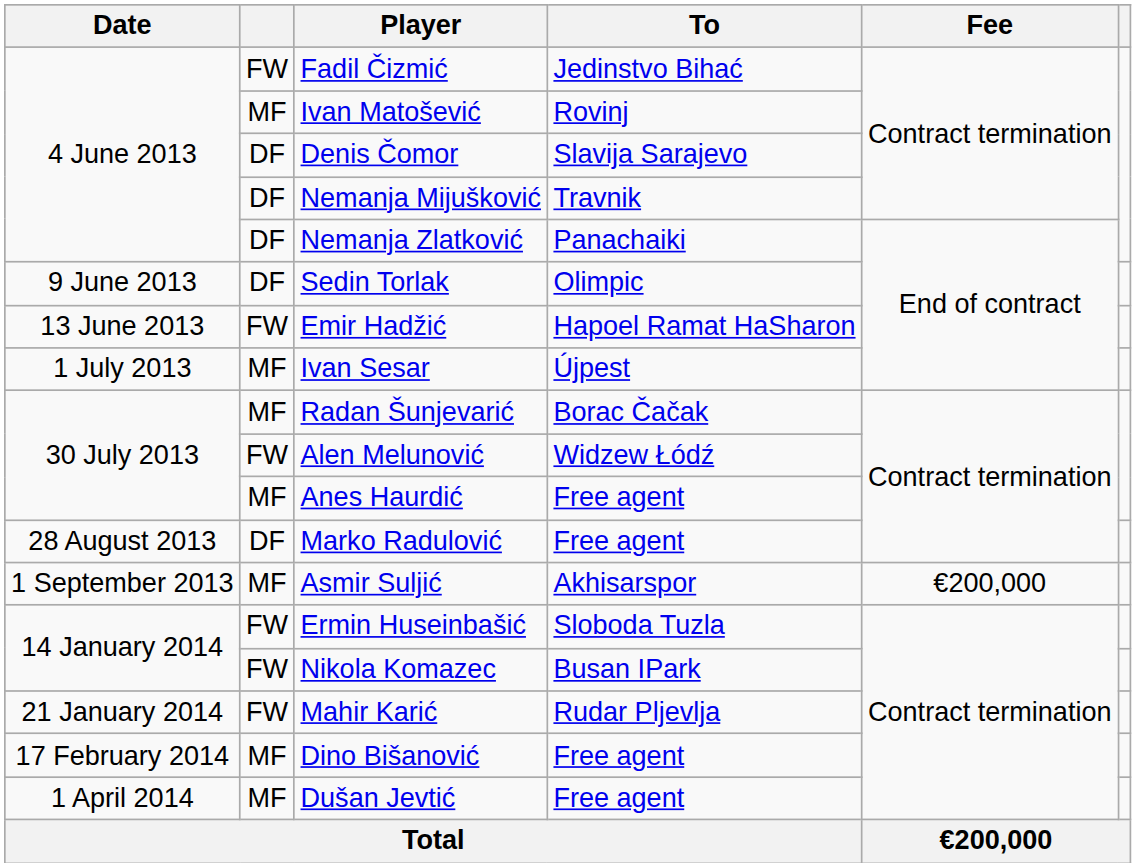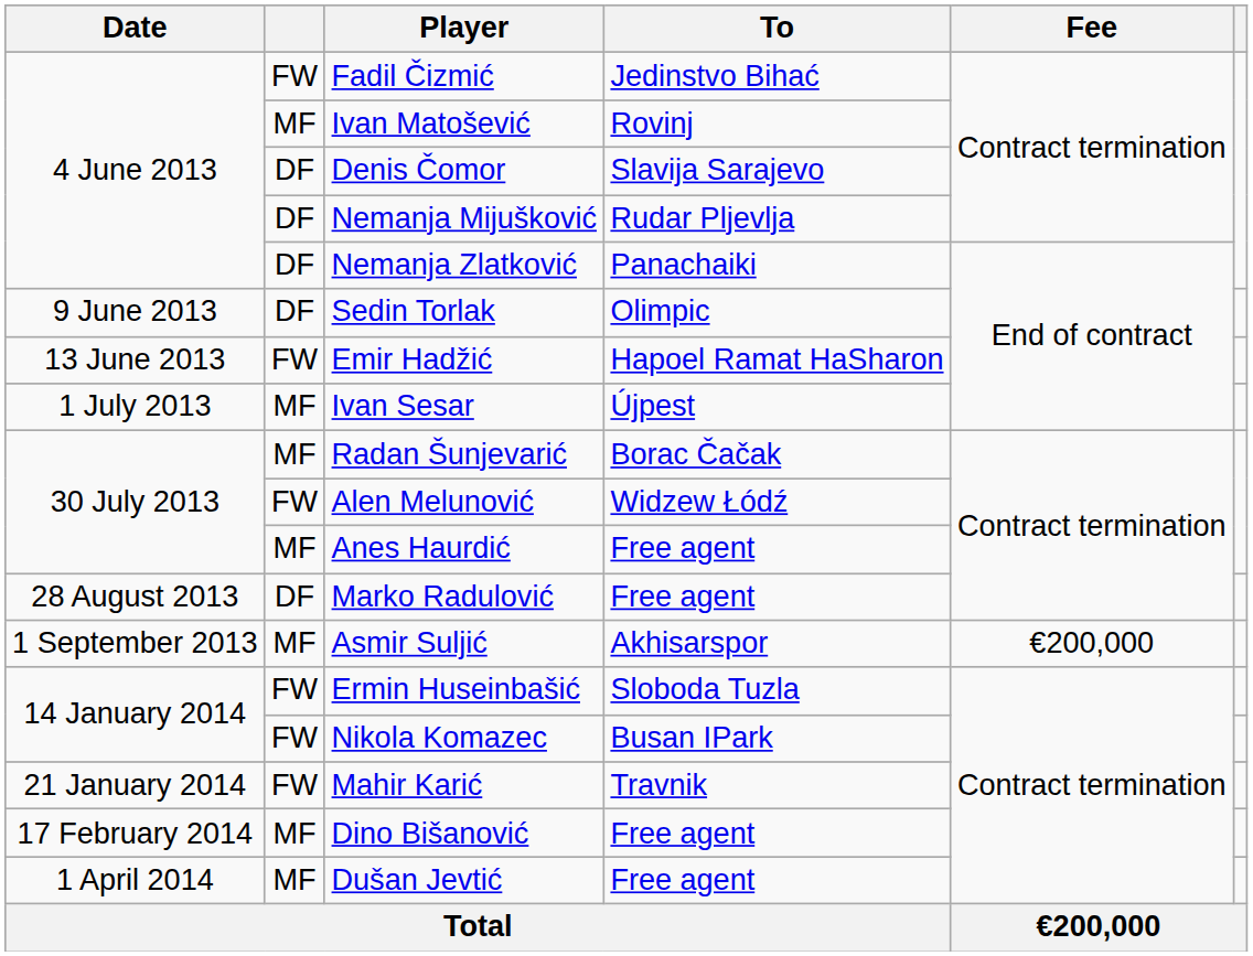Nemanja Mijušković | To: Travnik -> Rudar Pljevlja
Mahir Karić | To: Rudar Pljevlja -> Travnik
